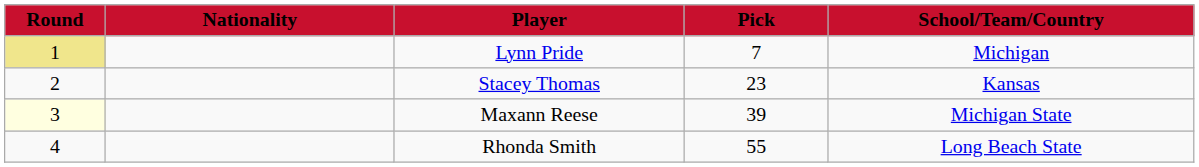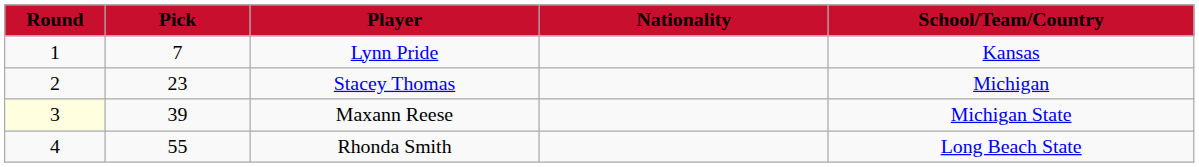columns swapped: Pick <-> Nationality
Lynn Pride | Round: khaki background -> no background
Lynn Pride | School/Team/Country: Michigan -> Kansas
Stacey Thomas | School/Team/Country: Kansas -> Michigan
